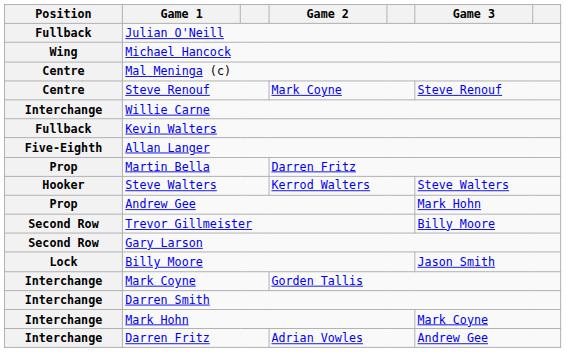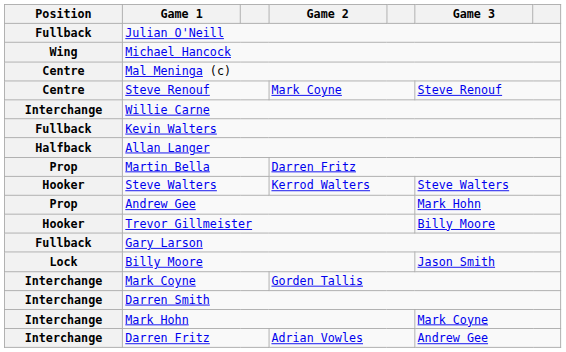Allan Langer | Position: Five-Eighth -> Halfback
Trevor Gillmeister | Position: Second Row -> Hooker
Gary Larson | Position: Second Row -> Fullback
